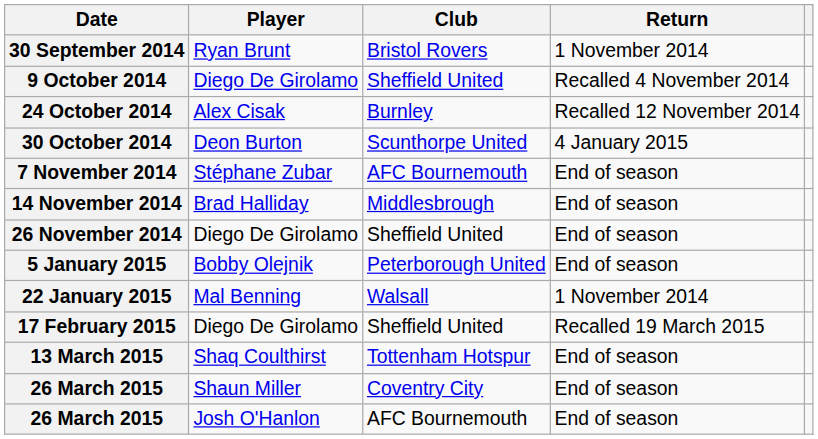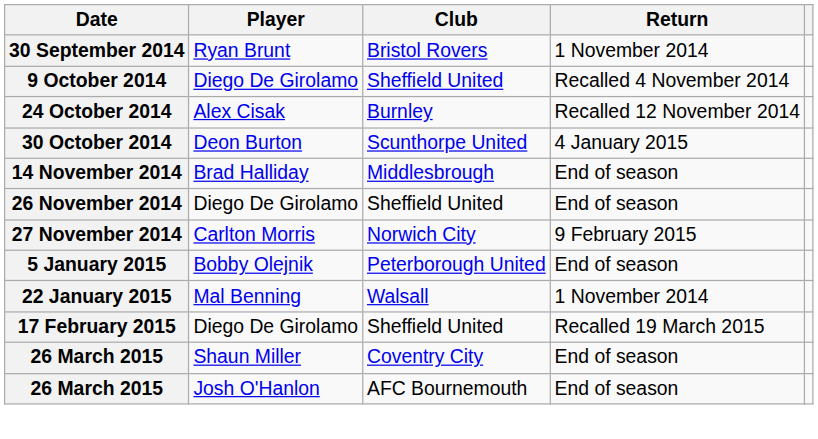- row: 7 November 2014 | Stéphane Zubar | AFC Bournemouth | End of season
+ row: 27 November 2014 | Carlton Morris | Norwich City | 9 February 2015
- row: 13 March 2015 | Shaq Coulthirst | Tottenham Hotspur | End of season
